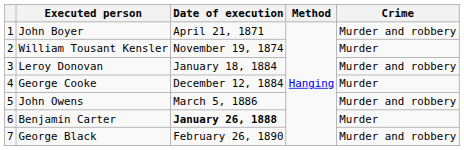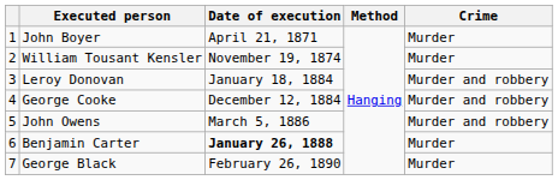John Boyer | Crime: Murder and robbery -> Murder
George Cooke | Crime: Murder -> Murder and robbery
George Black | Crime: Murder and robbery -> Murder
